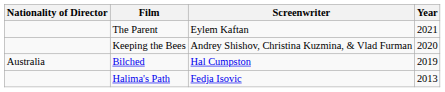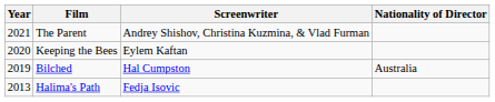columns swapped: Year <-> Nationality of Director
The Parent | Screenwriter: Eylem Kaftan -> Andrey Shishov, Christina Kuzmina, & Vlad Furman
Keeping the Bees | Screenwriter: Andrey Shishov, Christina Kuzmina, & Vlad Furman -> Eylem Kaftan
